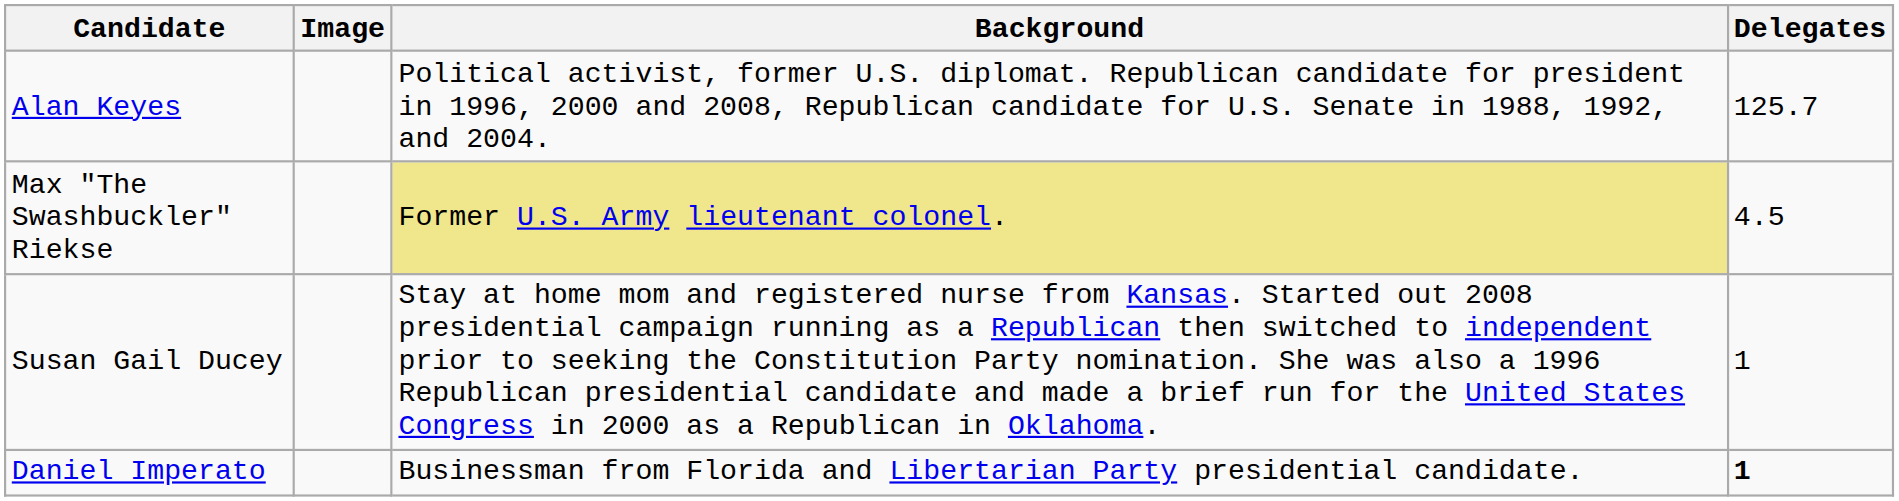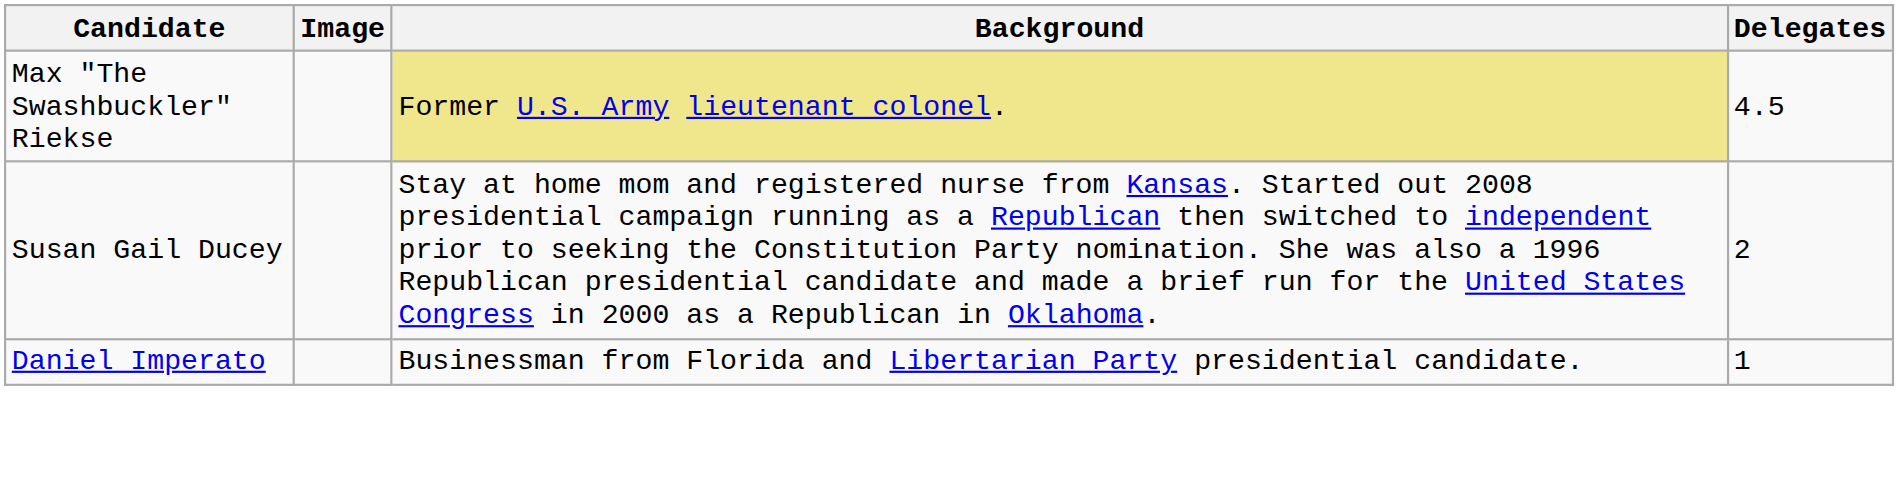- row: Alan Keyes | Political activist, former U.S. diplomat. Republican candidate for president in 1996, 2000 and 2008, Republican candidate for U.S. Senate in 1988, 1992, and 2004. | 125.7
Susan Gail Ducey | Delegates: 1 -> 2
Daniel Imperato | Delegates: bold -> normal
